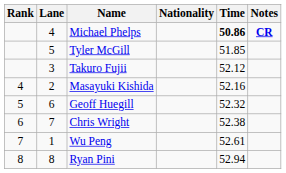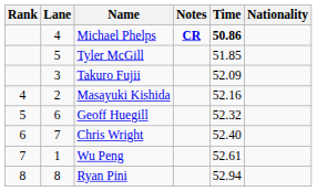columns swapped: Nationality <-> Notes
Takuro Fujii | Time: 52.12 -> 52.09
Chris Wright | Time: 52.38 -> 52.40
